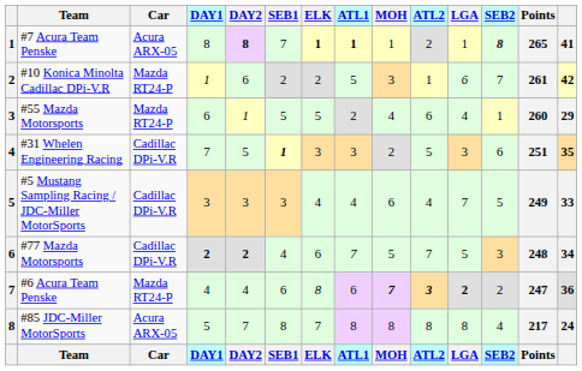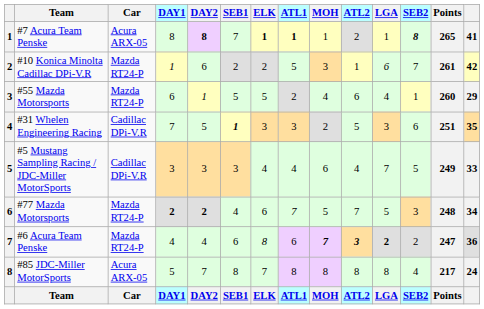#77 Mazda Motorsports | Car: Cadillac DPi-V.R -> Mazda RT24-P
